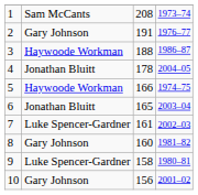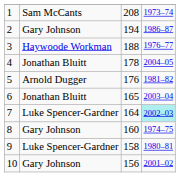2 | column 3: 191 -> 194
2 | column 4: 1976–77 -> 1986–87
3 | column 4: 1986–87 -> 1976–77
5 | column 2: Haywoode Workman -> Arnold Dugger
5 | column 3: 166 -> 176
5 | column 4: 1974–75 -> 1981–82
7 | column 3: 161 -> 164
7 | column 4: no background -> paleturquoise background
8 | column 4: 1981–82 -> 1974–75
